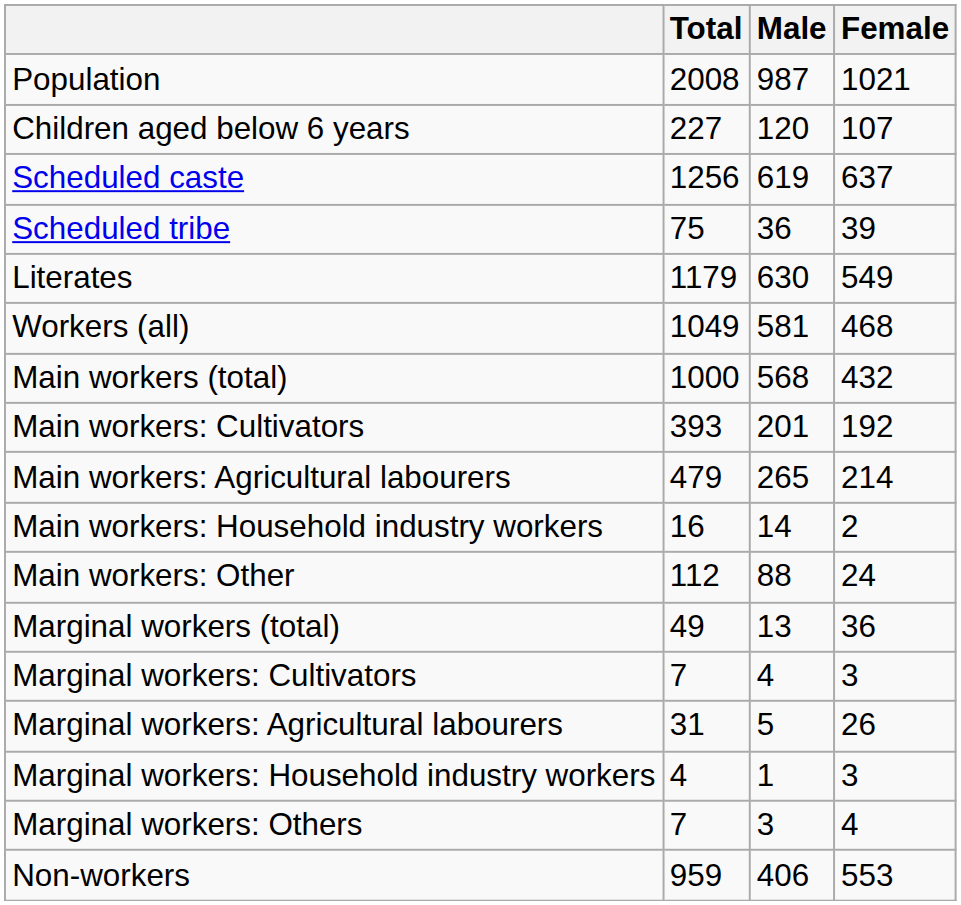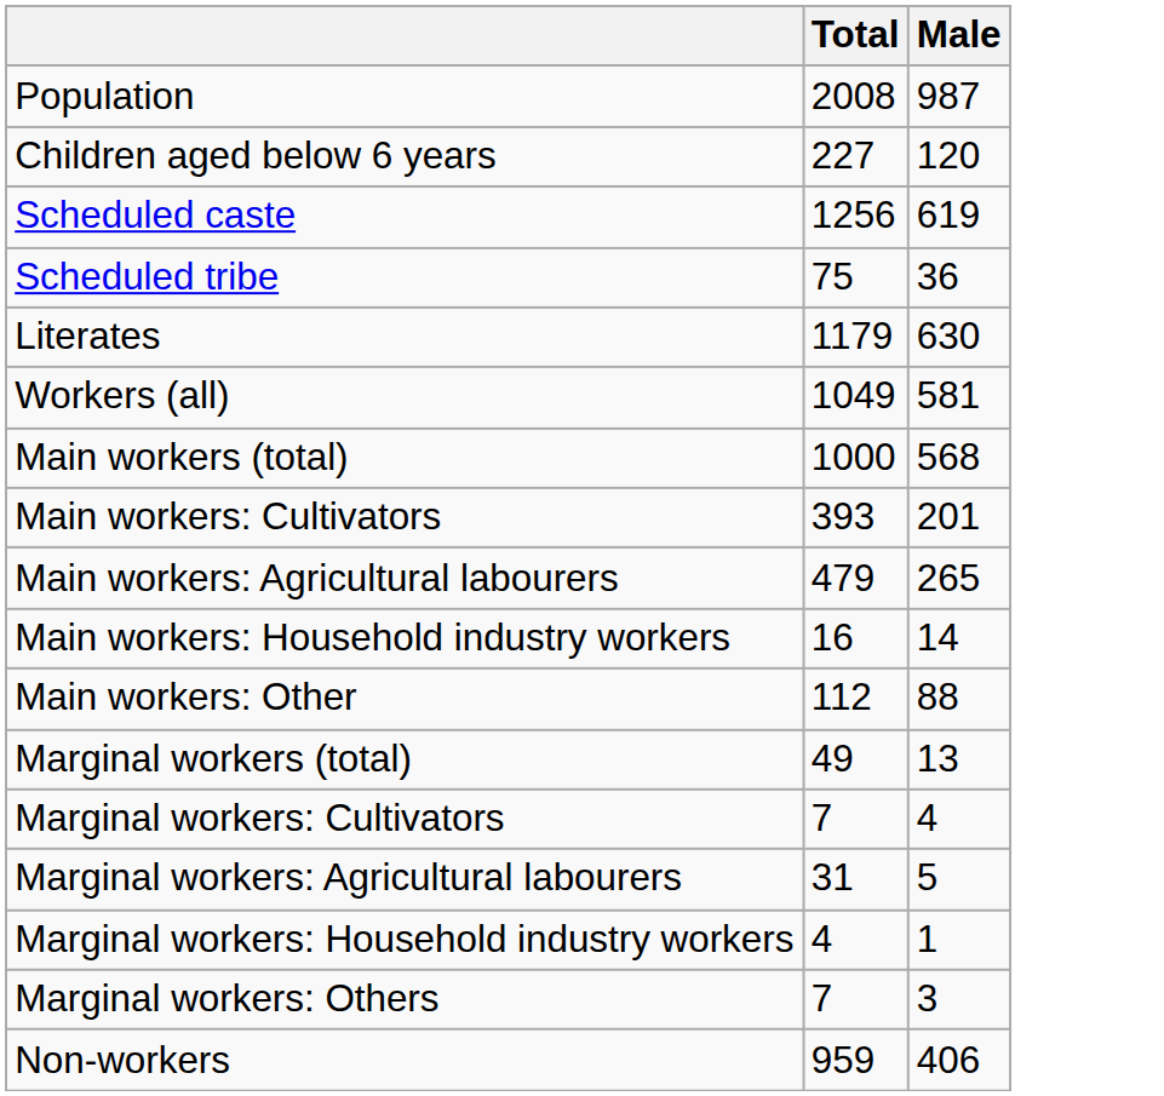- column: Female | 1021 | 107 | 637 | 39 | 549 | 468 | 432 | 192 | 214 | 2 | 24 | 36 | 3 | 26 | 3 | 4 | 553
